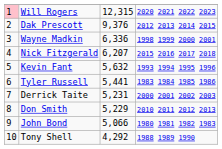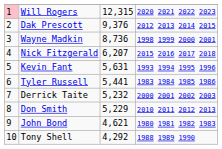Wayne Madkin | column 3: 6,336 -> 8,736
Kevin Fant | column 3: 5,632 -> 5,631
Derrick Taite | column 3: 5,231 -> 5,232
John Bond | column 3: 5,066 -> 4,621
